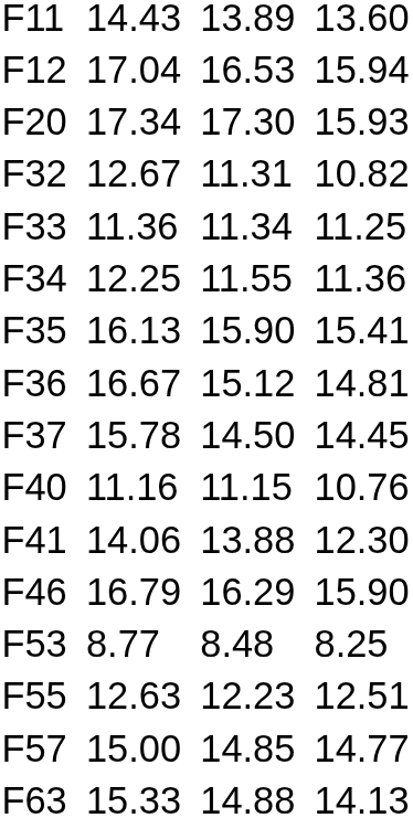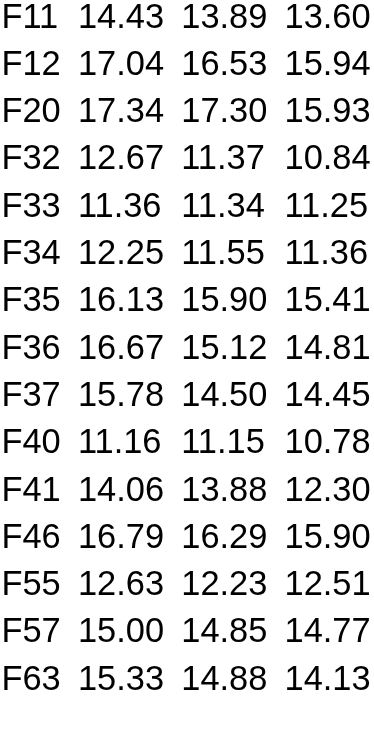F32 | column 5: 11.31 -> 11.37
F32 | column 7: 10.82 -> 10.84
F40 | column 7: 10.76 -> 10.78
- row: F53 | 8.77 | 8.48 | 8.25
